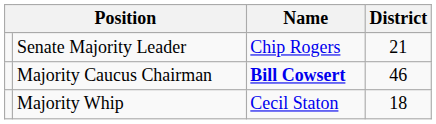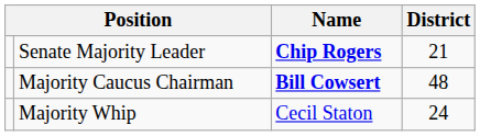Senate Majority Leader | Name: normal -> bold
Majority Caucus Chairman | District: 46 -> 48
Majority Whip | District: 18 -> 24
